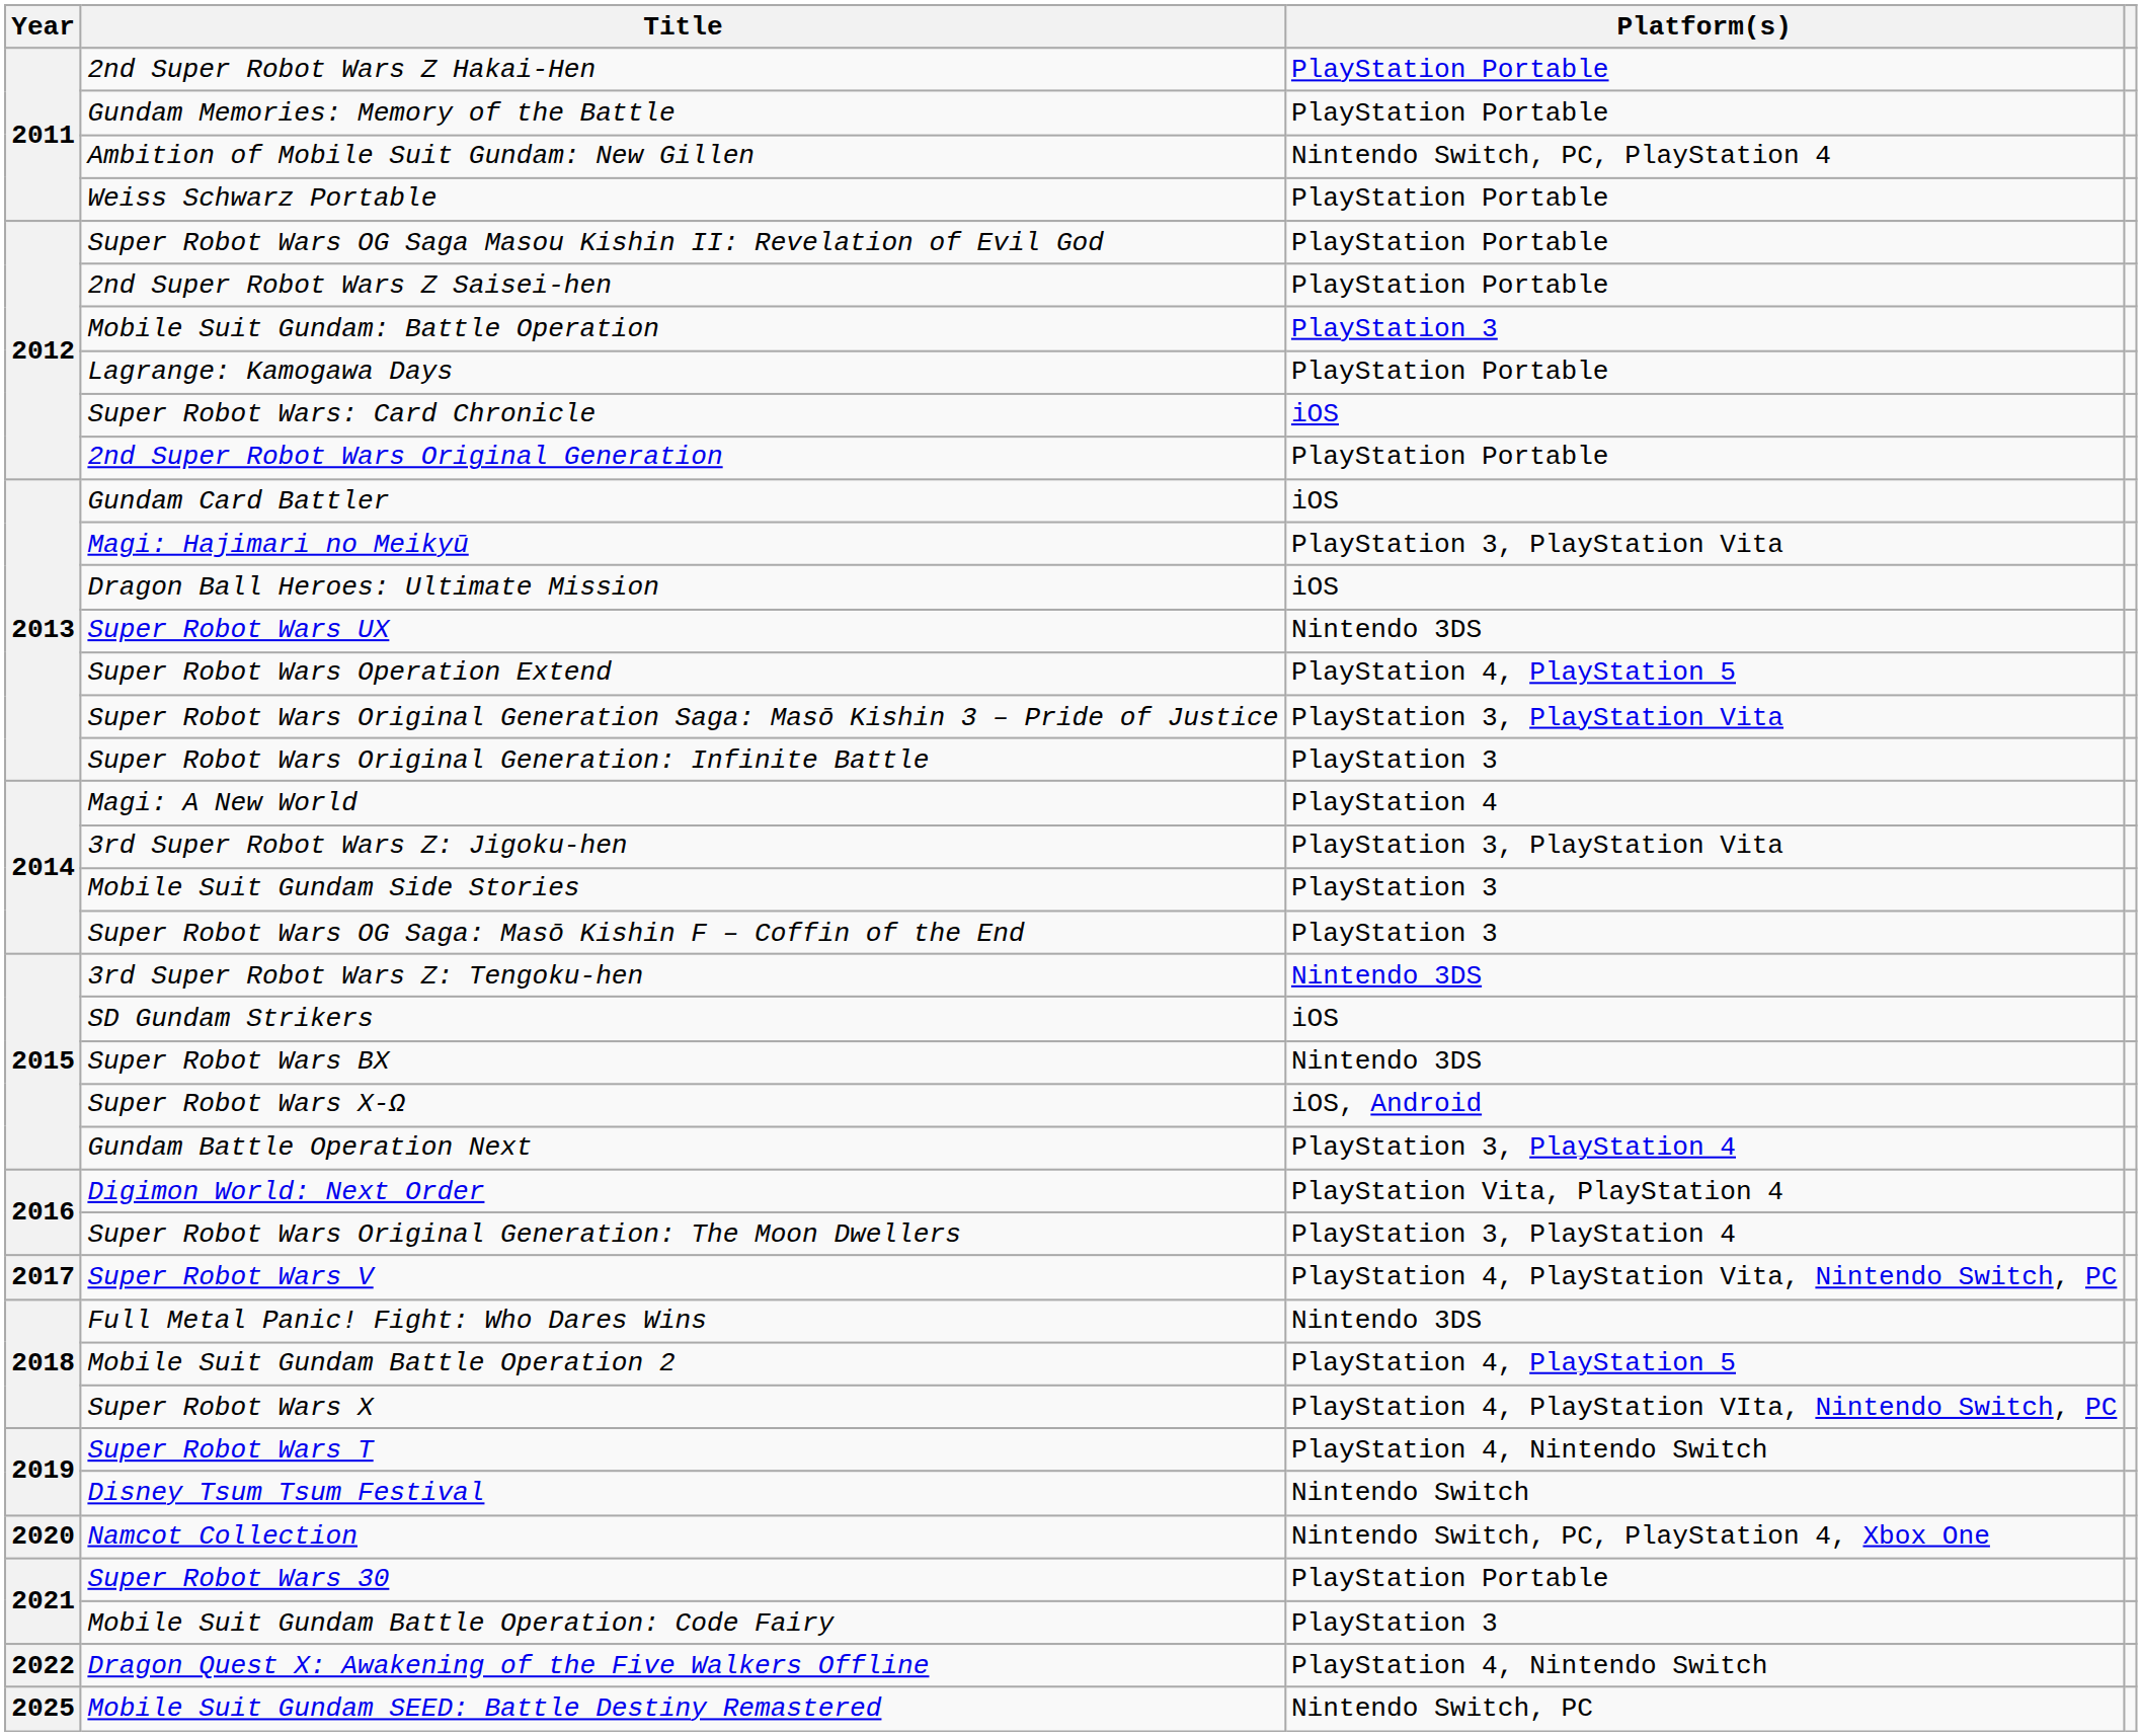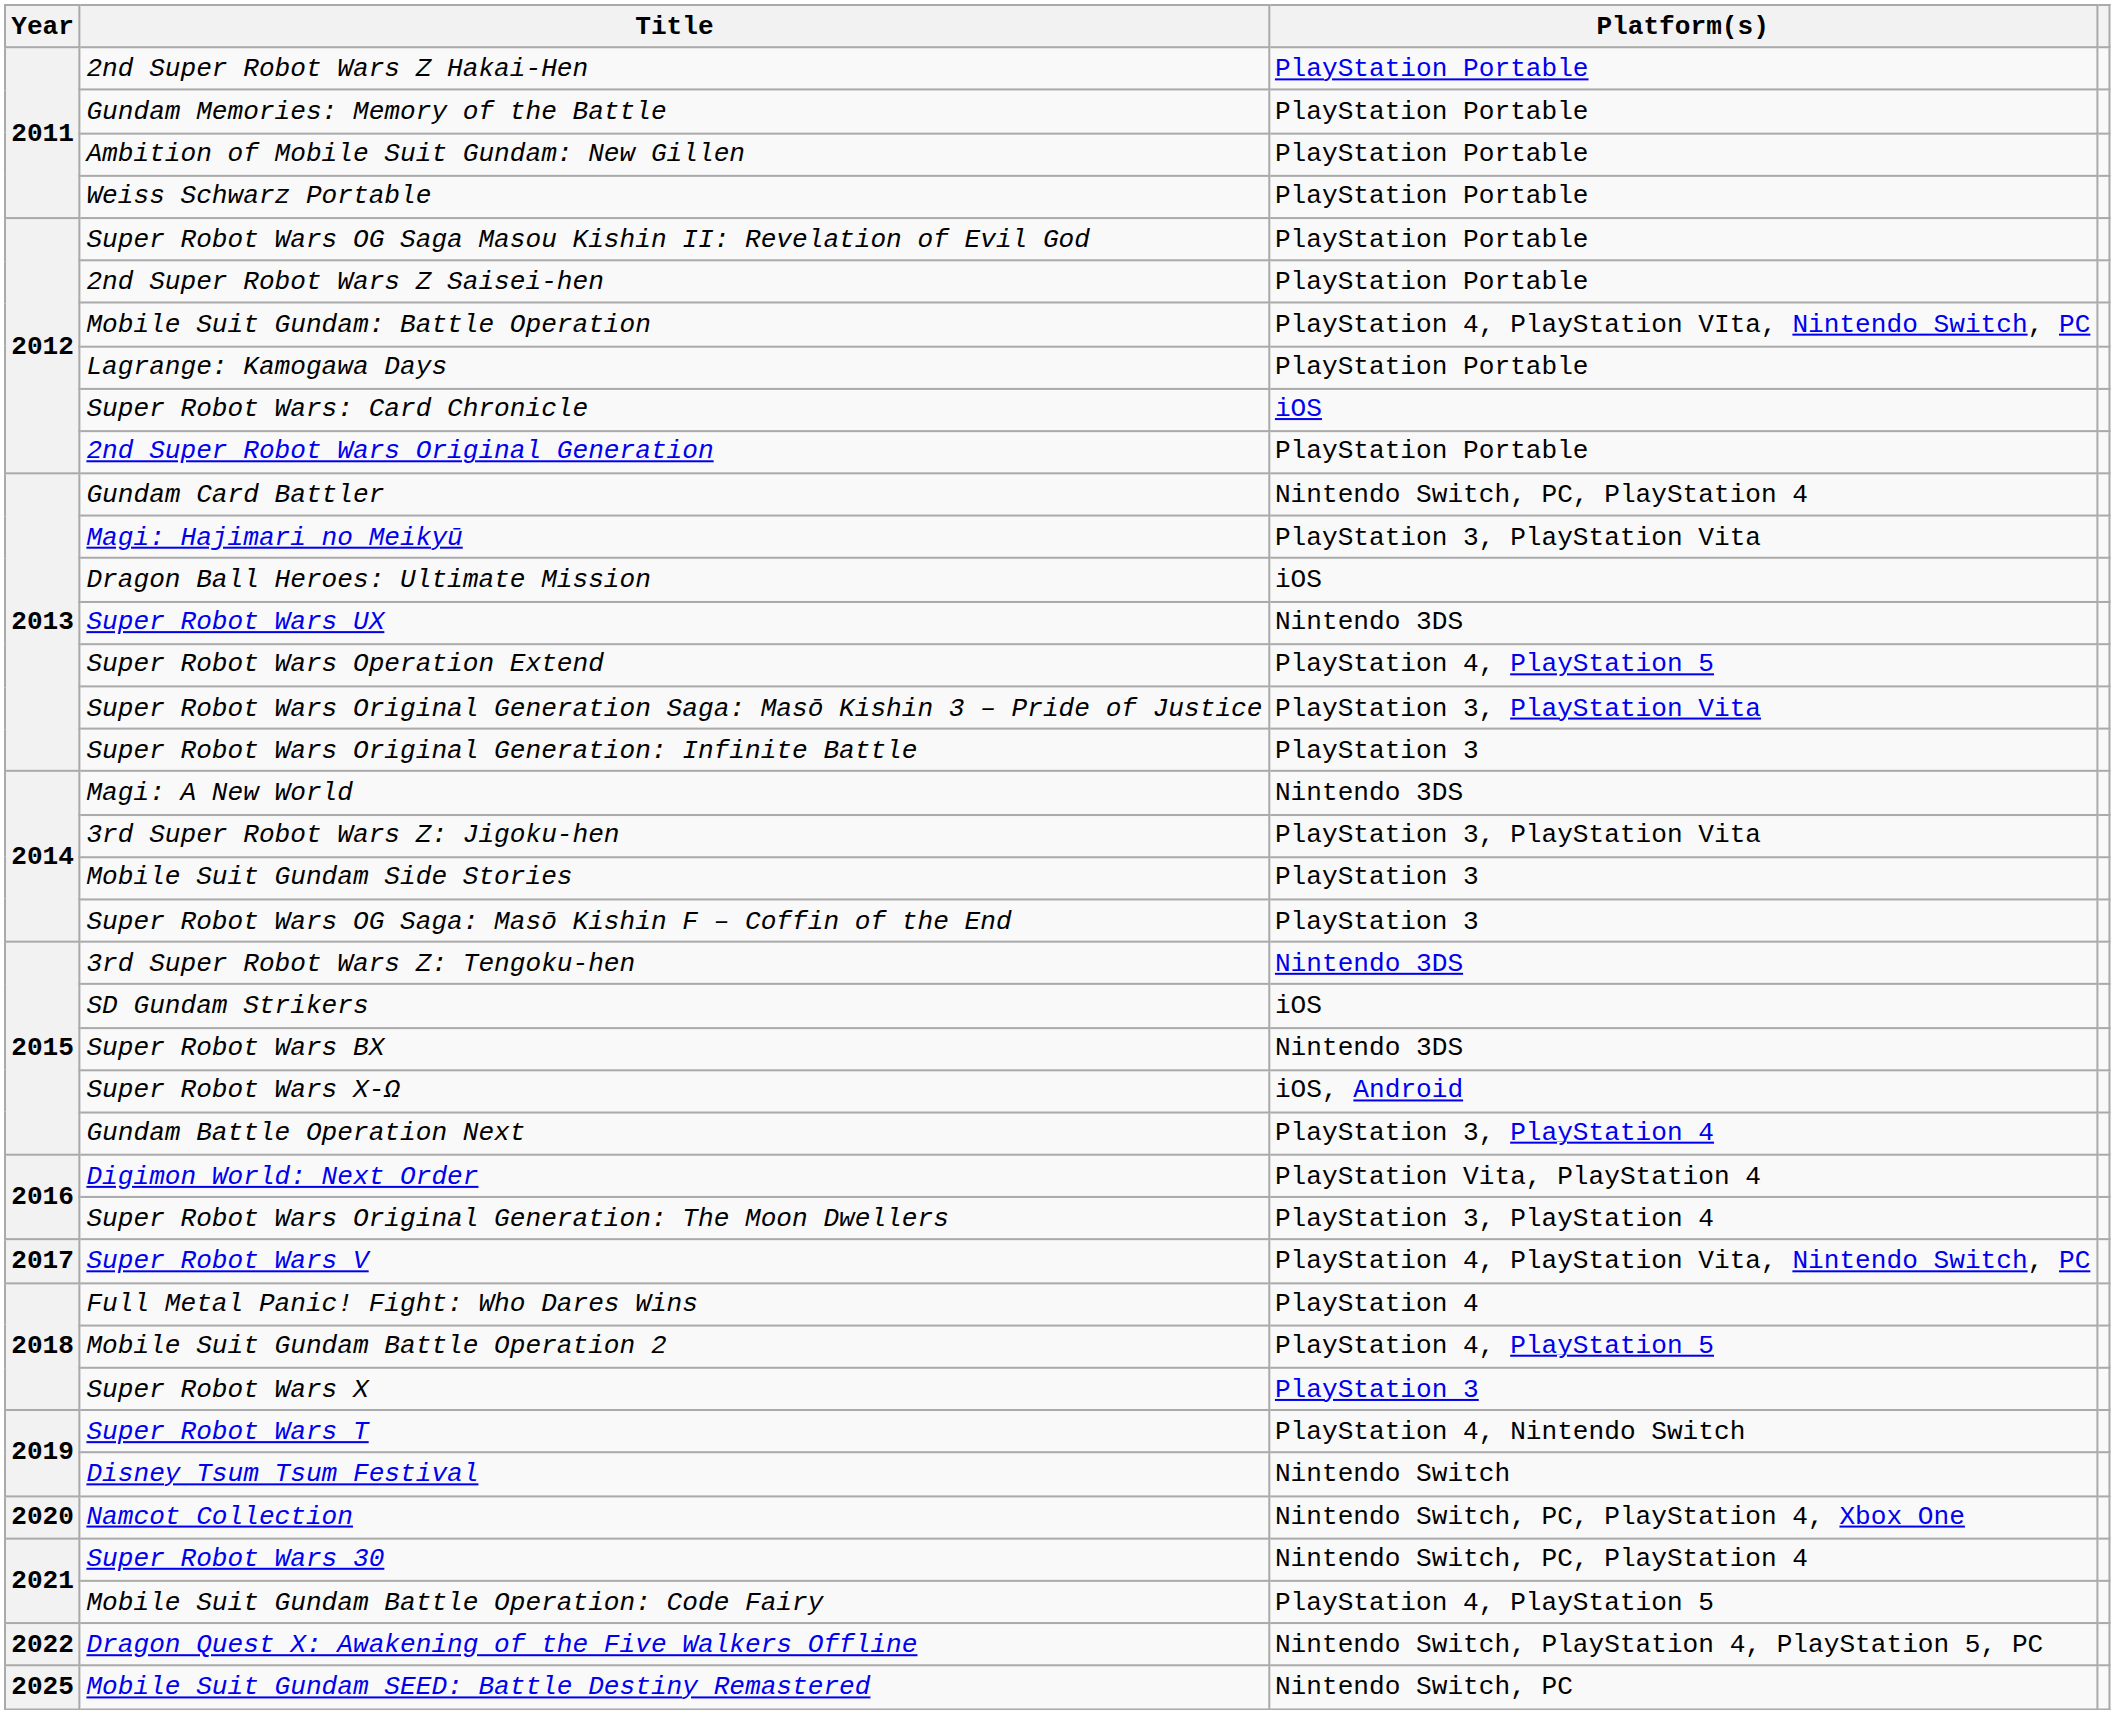Ambition of Mobile Suit Gundam: New Gillen | Platform(s): Nintendo Switch, PC, PlayStation 4 -> PlayStation Portable
Mobile Suit Gundam: Battle Operation | Platform(s): PlayStation 3 -> PlayStation 4, PlayStation VIta, Nintendo Switch, PC
Gundam Card Battler | Platform(s): iOS -> Nintendo Switch, PC, PlayStation 4
Magi: A New World | Platform(s): PlayStation 4 -> Nintendo 3DS
Full Metal Panic! Fight: Who Dares Wins | Platform(s): Nintendo 3DS -> PlayStation 4
Super Robot Wars X | Platform(s): PlayStation 4, PlayStation VIta, Nintendo Switch, PC -> PlayStation 3
Super Robot Wars 30 | Platform(s): PlayStation Portable -> Nintendo Switch, PC, PlayStation 4
Mobile Suit Gundam Battle Operation: Code Fairy | Platform(s): PlayStation 3 -> PlayStation 4, PlayStation 5
Dragon Quest X: Awakening of the Five Walkers Offline | Platform(s): PlayStation 4, Nintendo Switch -> Nintendo Switch, PlayStation 4, PlayStation 5, PC
